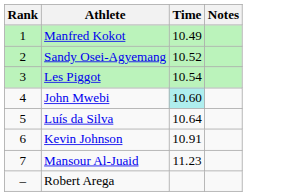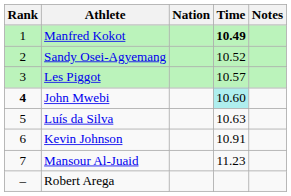+ column: Nation
Manfred Kokot | Time: normal -> bold
Les Piggot | Time: 10.54 -> 10.57
John Mwebi | Rank: normal -> bold
Luís da Silva | Time: 10.64 -> 10.63
